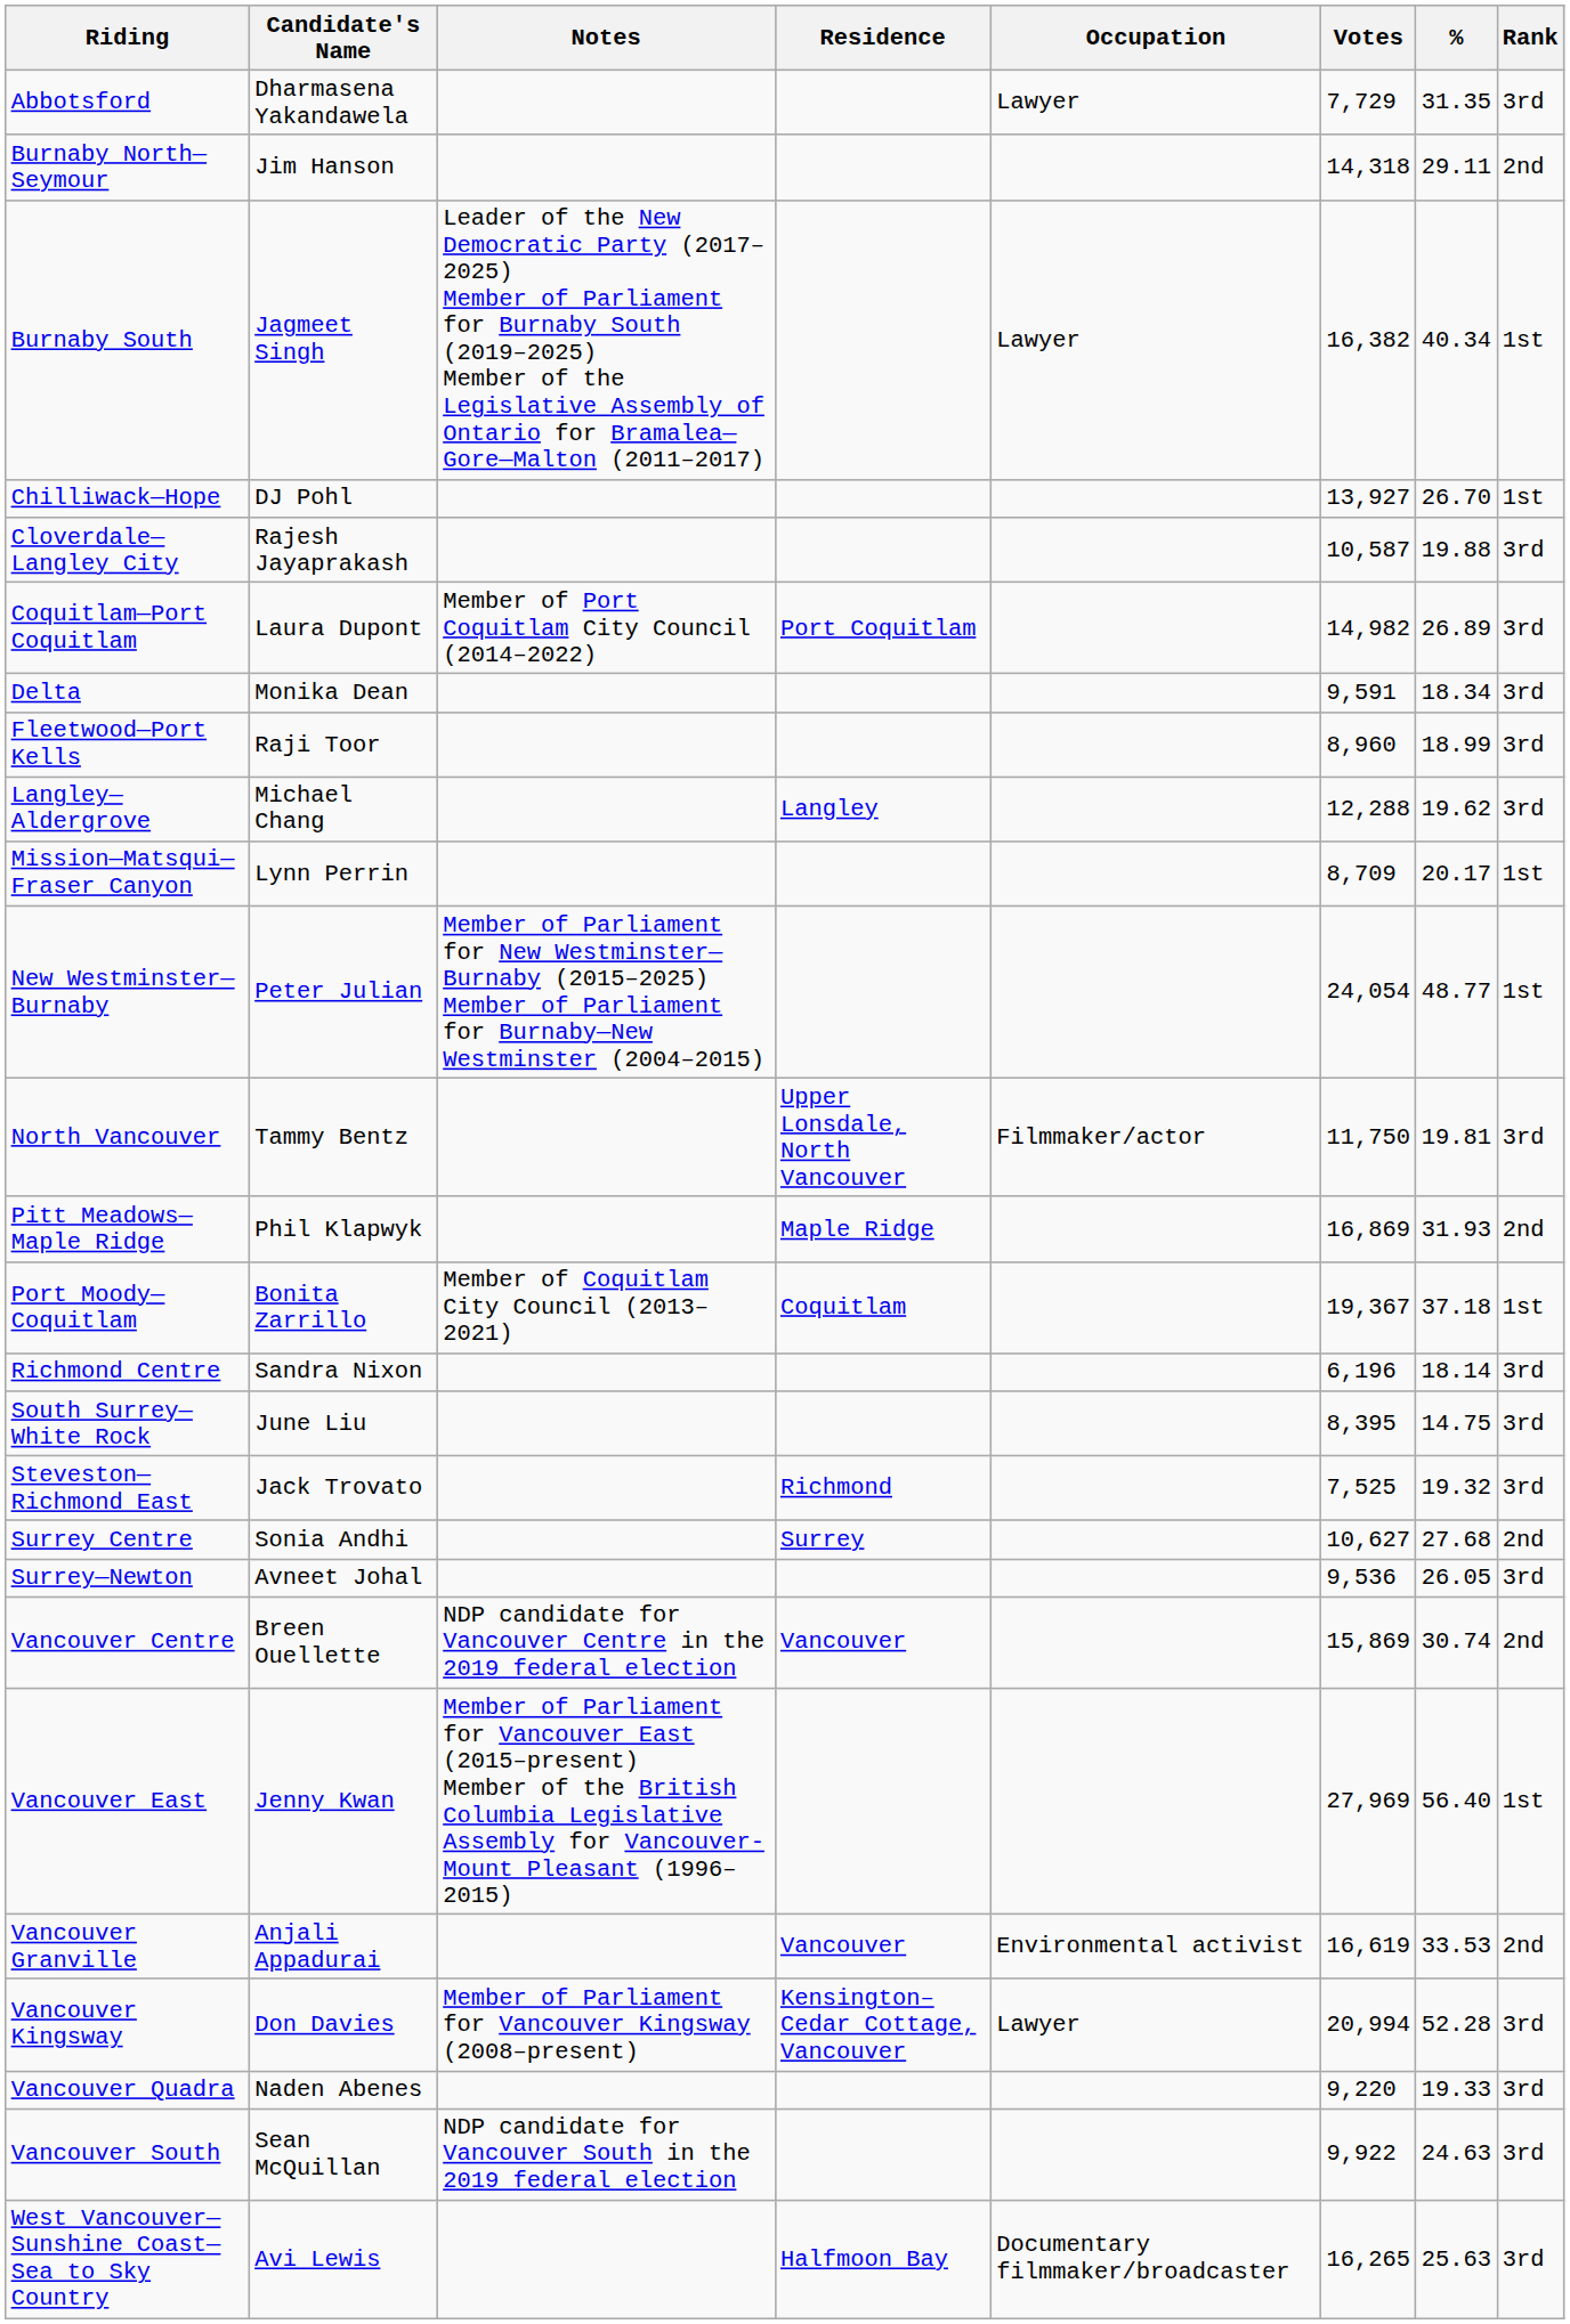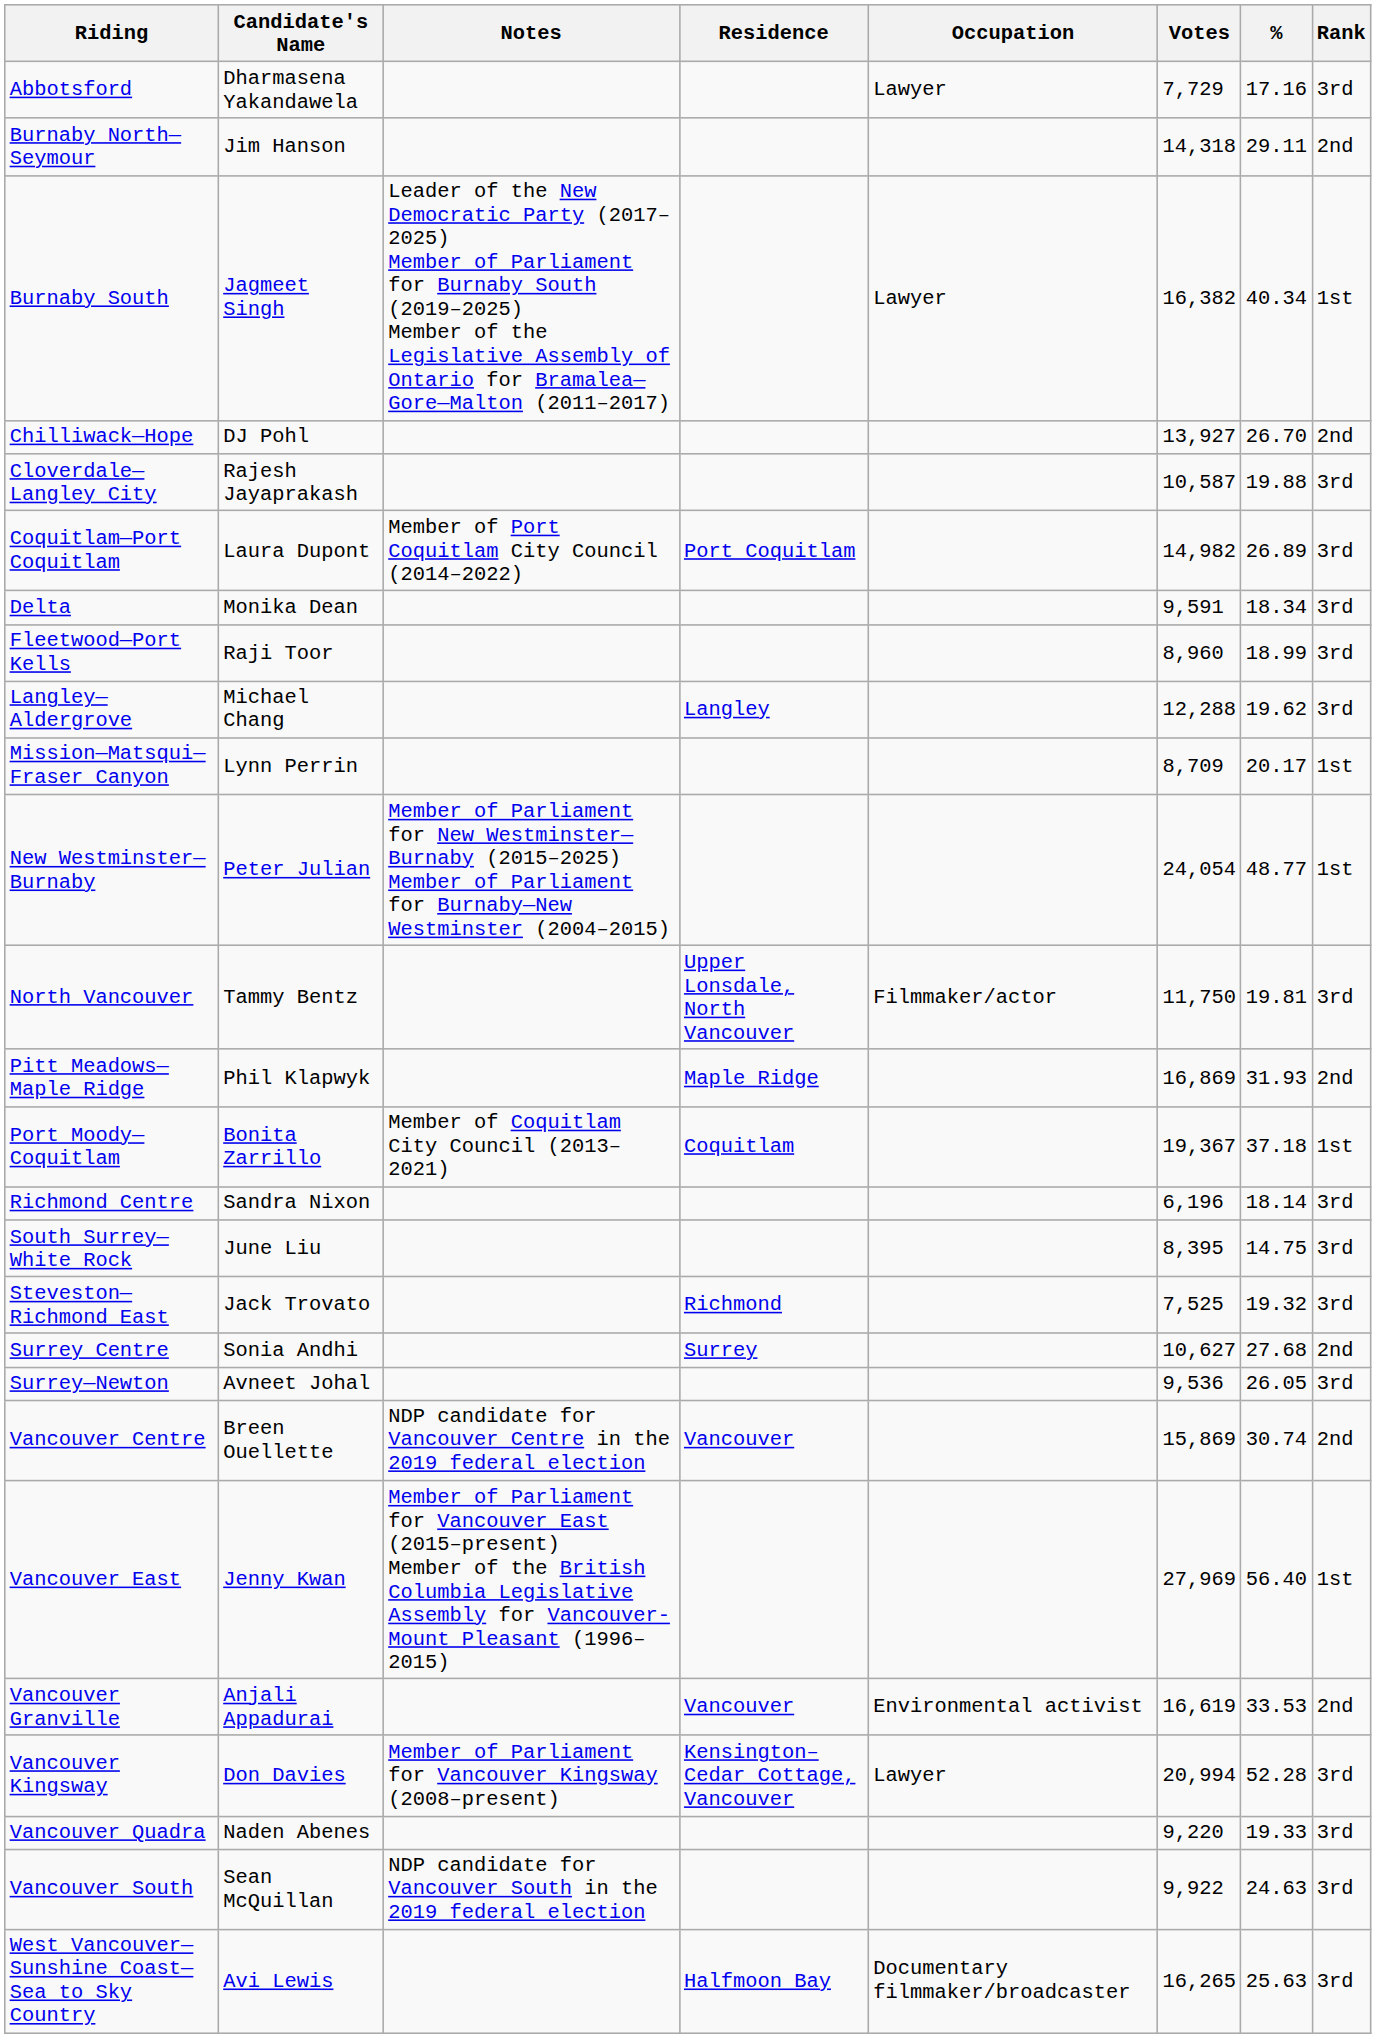Abbotsford | %: 31.35 -> 17.16
Chilliwack—Hope | Rank: 1st -> 2nd
